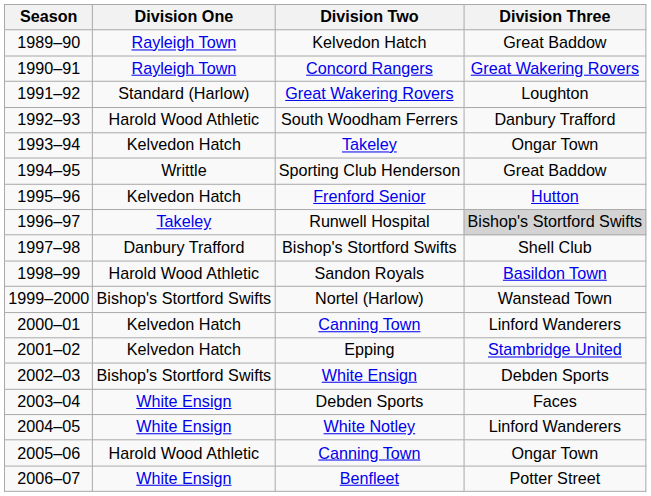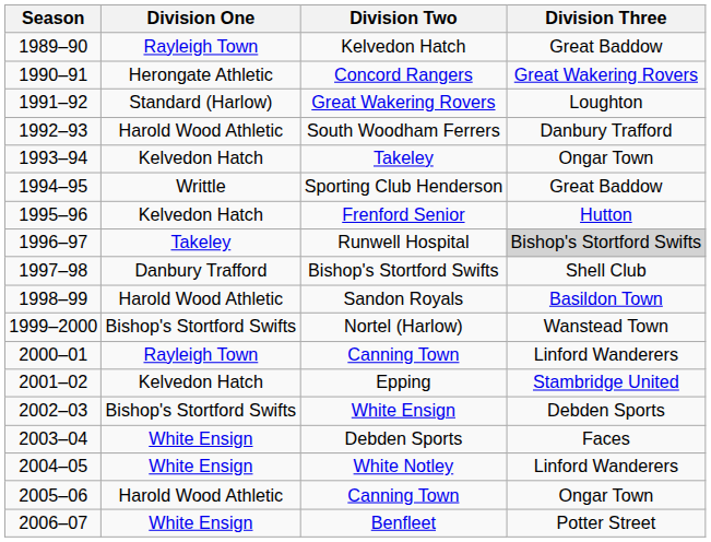Concord Rangers | Division One: Rayleigh Town -> Herongate Athletic
2000–01 / Canning Town | Division One: Kelvedon Hatch -> Rayleigh Town
